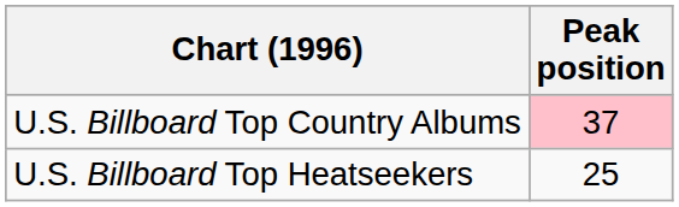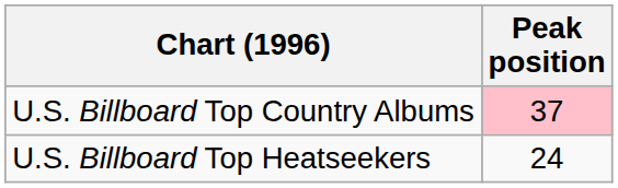U.S. Billboard Top Heatseekers | Peak position: 25 -> 24
